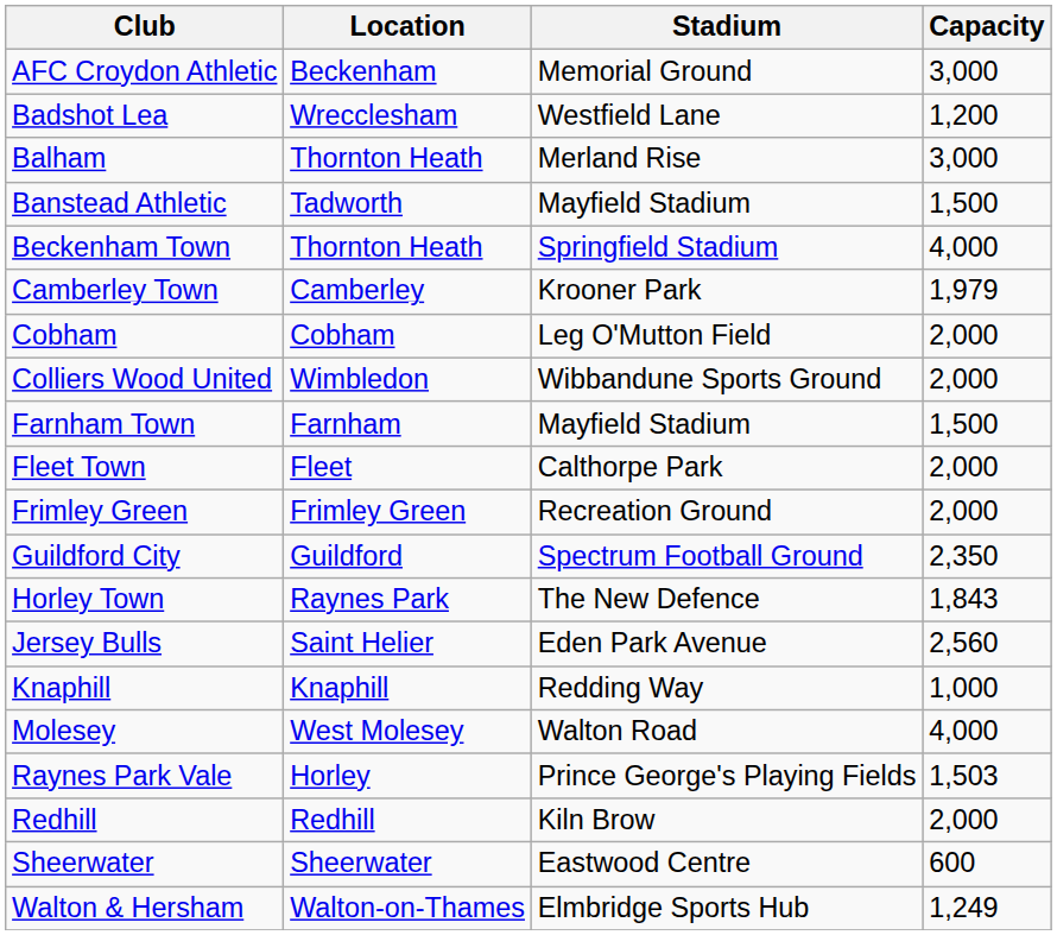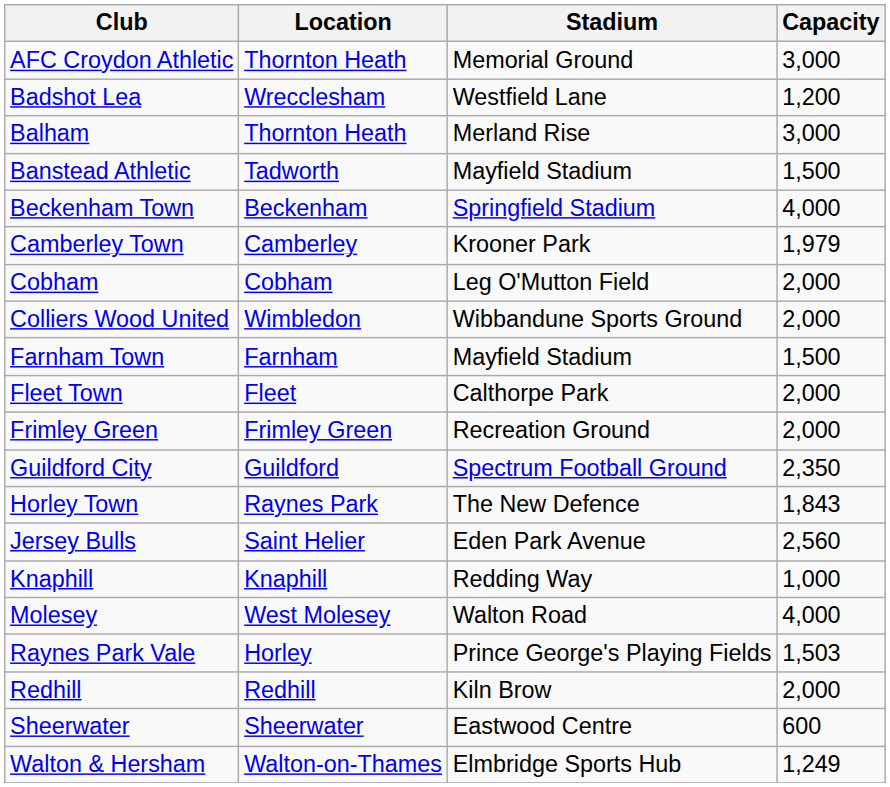AFC Croydon Athletic | Location: Beckenham -> Thornton Heath
Beckenham Town | Location: Thornton Heath -> Beckenham
